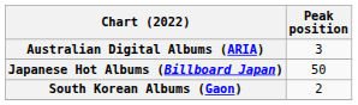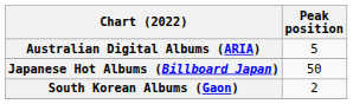Australian Digital Albums (ARIA) | Peak position: 3 -> 5
